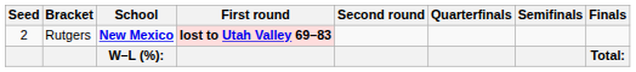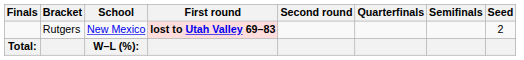columns swapped: Seed <-> Finals
Rutgers | School: bold -> normal
